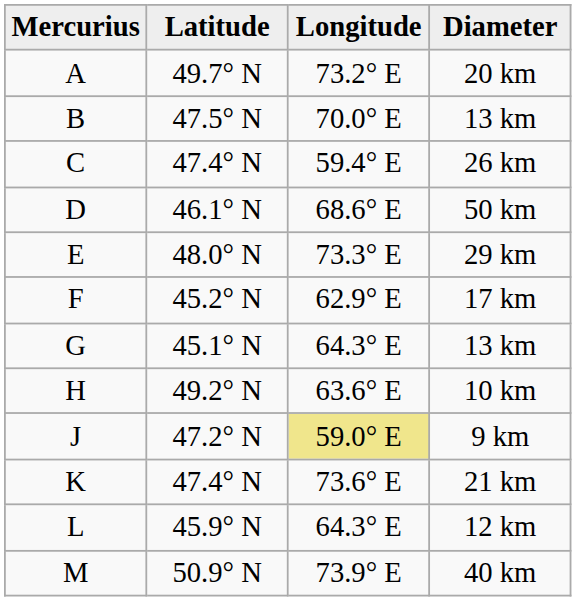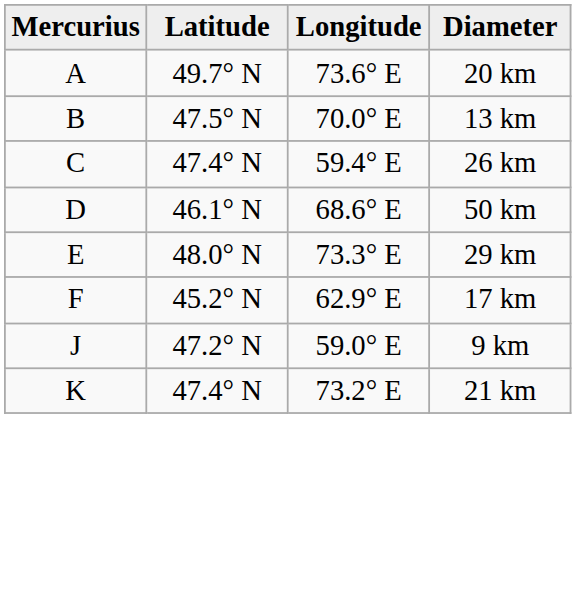20 km | Longitude: 73.2° E -> 73.6° E
- row: G | 45.1° N | 64.3° E | 13 km
- row: H | 49.2° N | 63.6° E | 10 km
9 km | Longitude: khaki background -> no background
21 km | Longitude: 73.6° E -> 73.2° E
- row: L | 45.9° N | 64.3° E | 12 km
- row: M | 50.9° N | 73.9° E | 40 km
